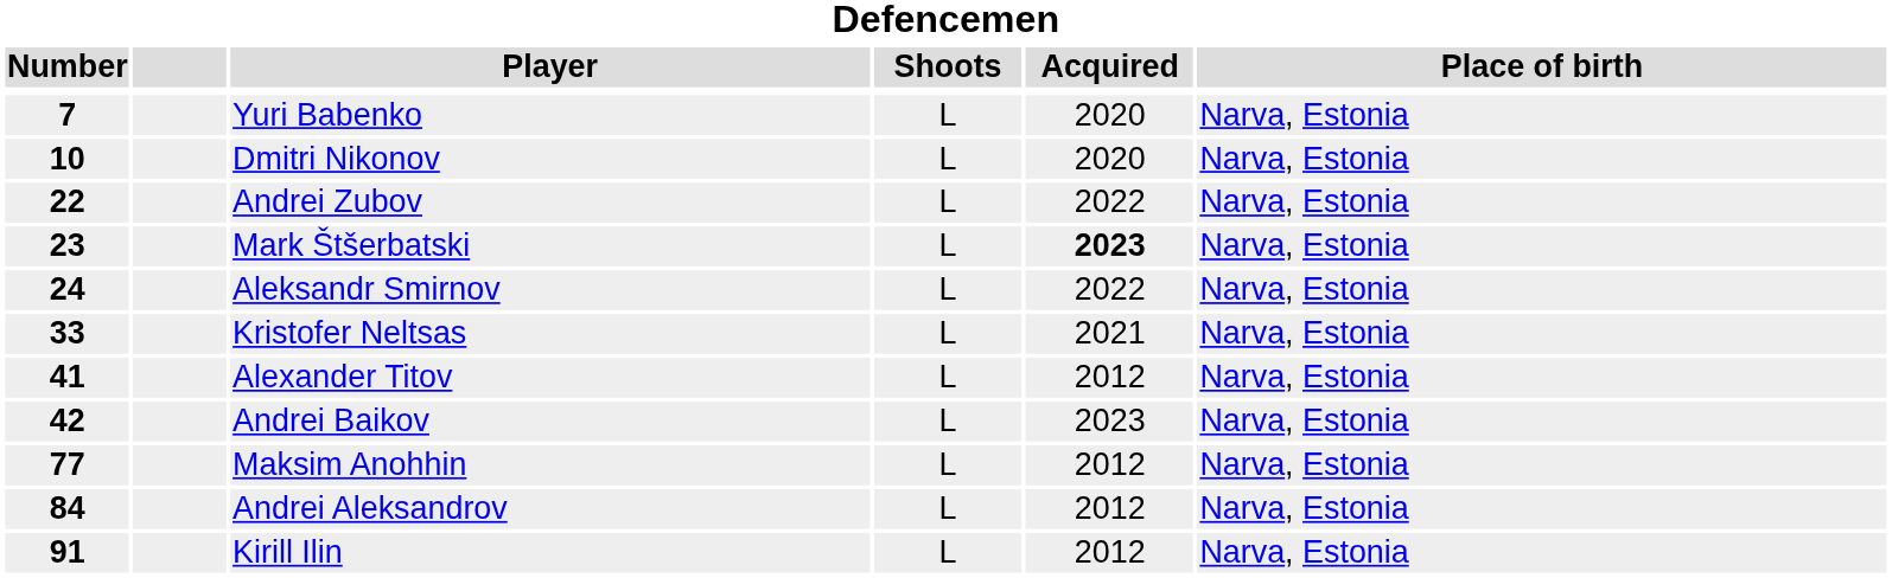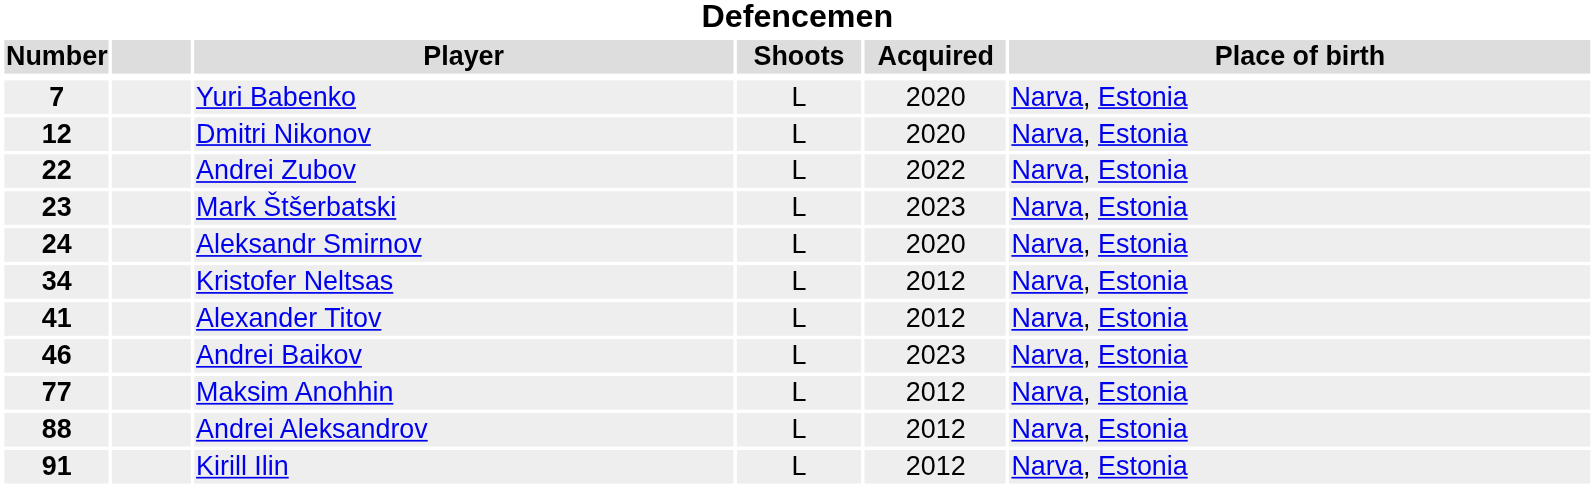Dmitri Nikonov | Number: 10 -> 12
Mark Štšerbatski | Acquired: bold -> normal
Aleksandr Smirnov | Acquired: 2022 -> 2020
Kristofer Neltsas | Number: 33 -> 34
Kristofer Neltsas | Acquired: 2021 -> 2012
Andrei Baikov | Number: 42 -> 46
Andrei Aleksandrov | Number: 84 -> 88
